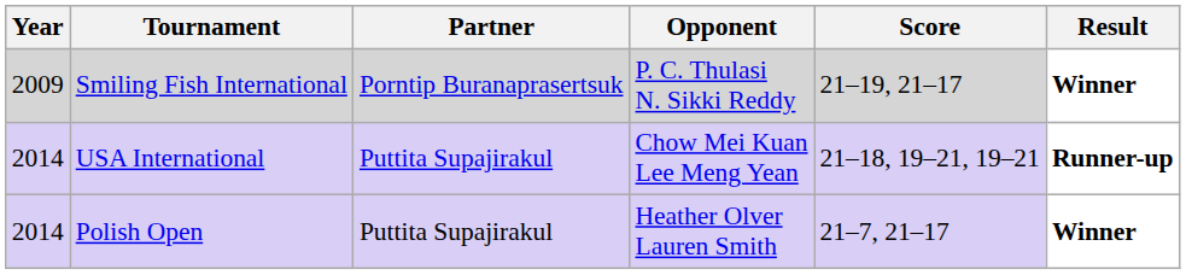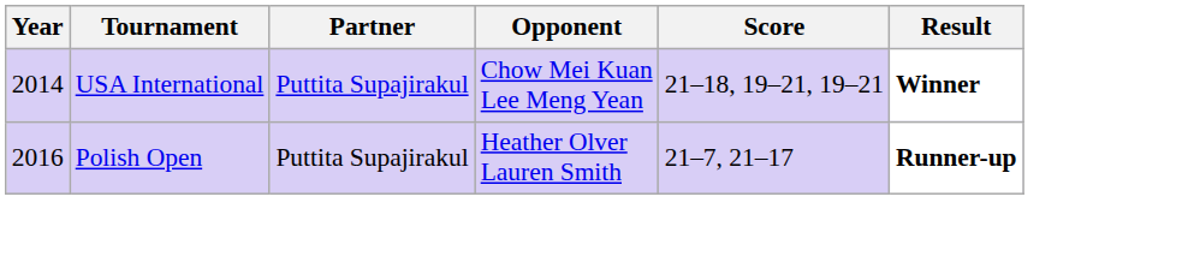- row: 2009 | Smiling Fish International | Porntip Buranaprasertsuk | P. C. Thulasi N. Sikki Reddy | 21–19, 21–17 | Winner
USA International | Result: Runner-up -> Winner
Polish Open | Year: 2014 -> 2016
Polish Open | Result: Winner -> Runner-up
